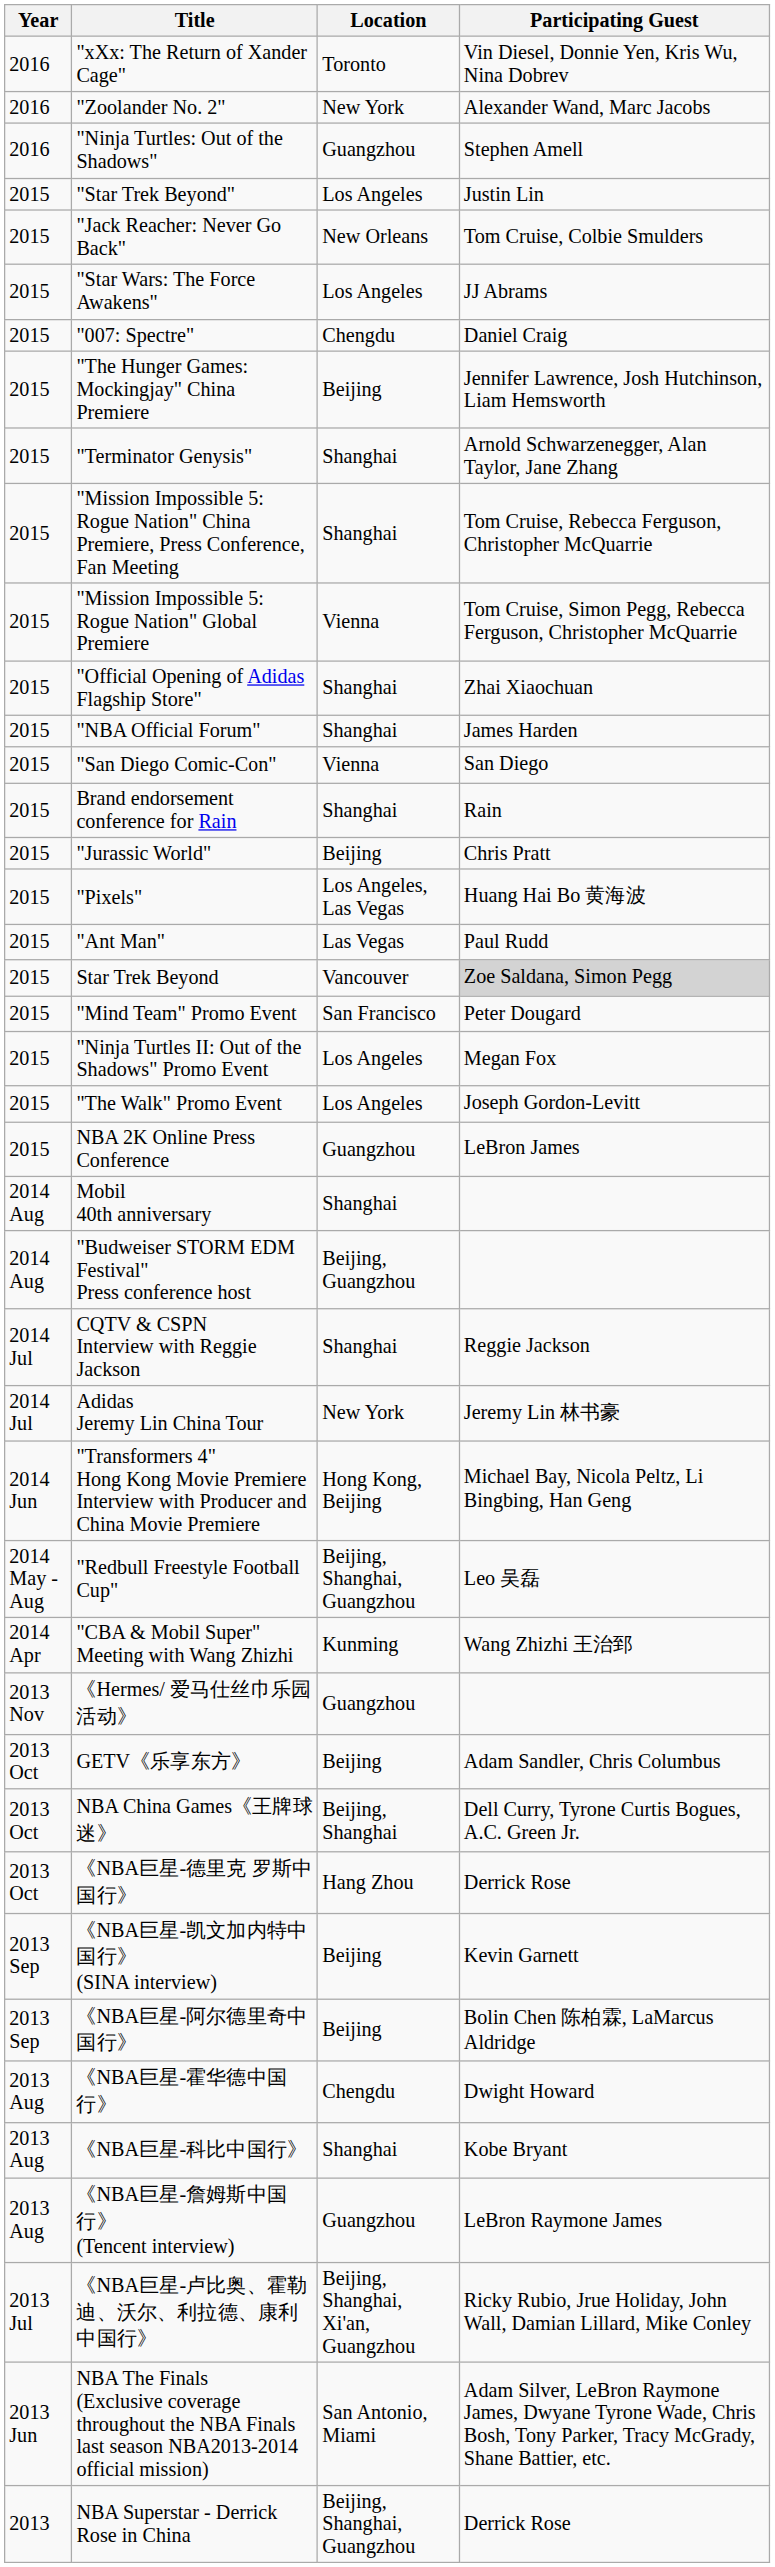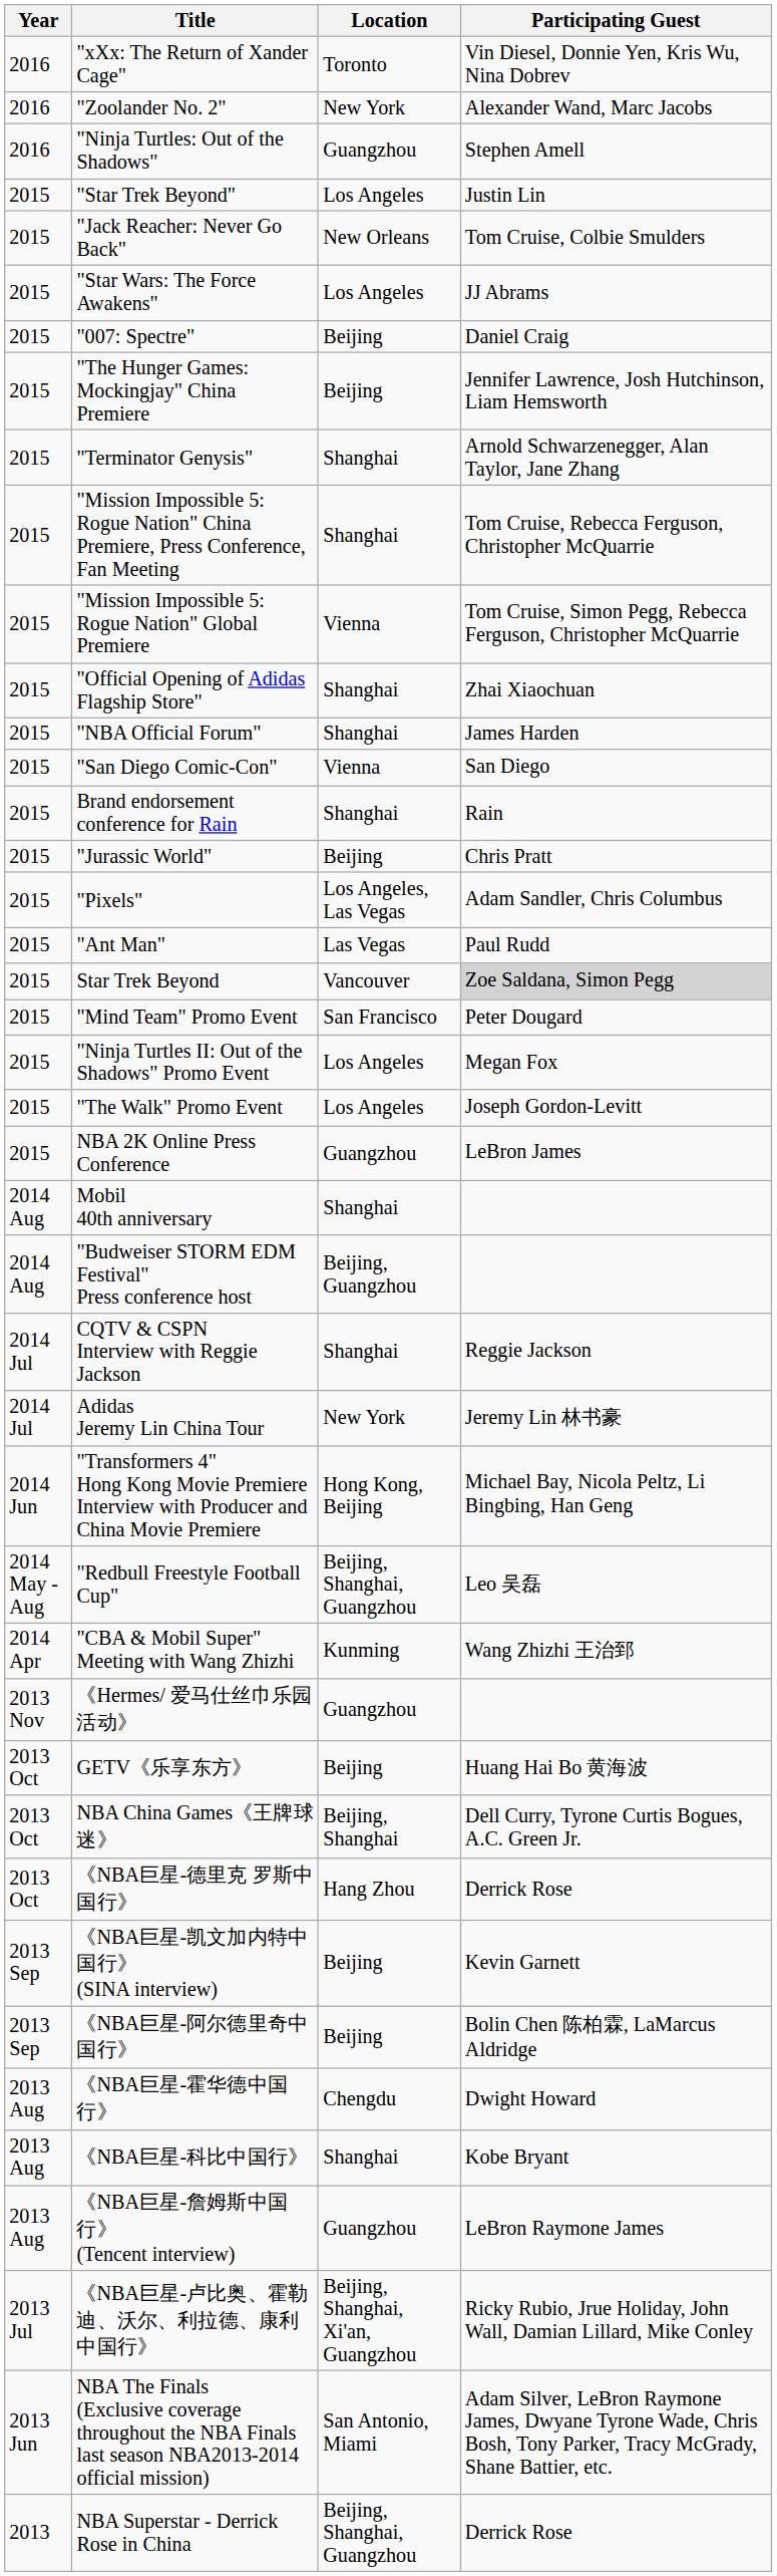"007: Spectre" | Location: Chengdu -> Beijing
"Pixels" | Participating Guest: Huang Hai Bo 黄海波 -> Adam Sandler, Chris Columbus
GETV《乐享东方》 | Participating Guest: Adam Sandler, Chris Columbus -> Huang Hai Bo 黄海波
